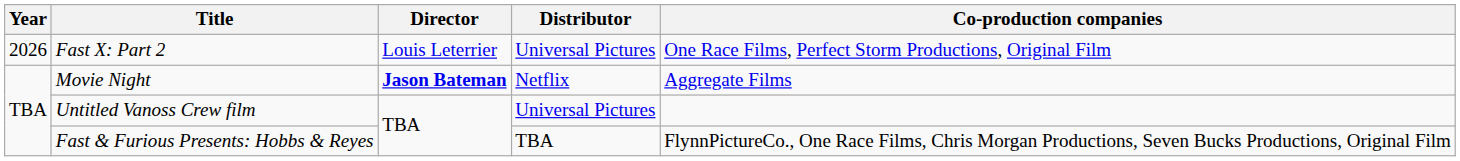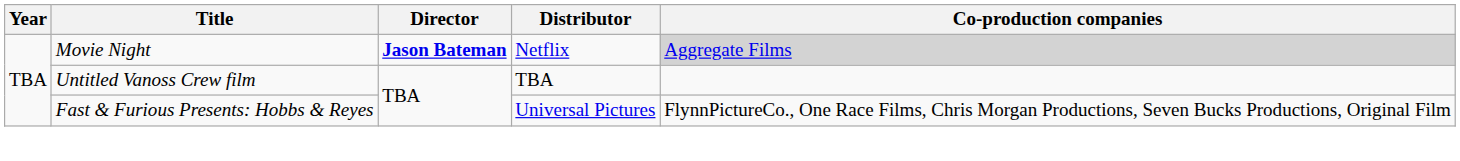- row: 2026 | Fast X: Part 2 | Louis Leterrier | Universal Pictures | One Race Films, Perfect Storm Productions, Original Film
Movie Night | Co-production companies: no background -> lightgrey background
Untitled Vanoss Crew film | Distributor: Universal Pictures -> TBA
Fast & Furious Presents: Hobbs & Reyes | Distributor: TBA -> Universal Pictures
